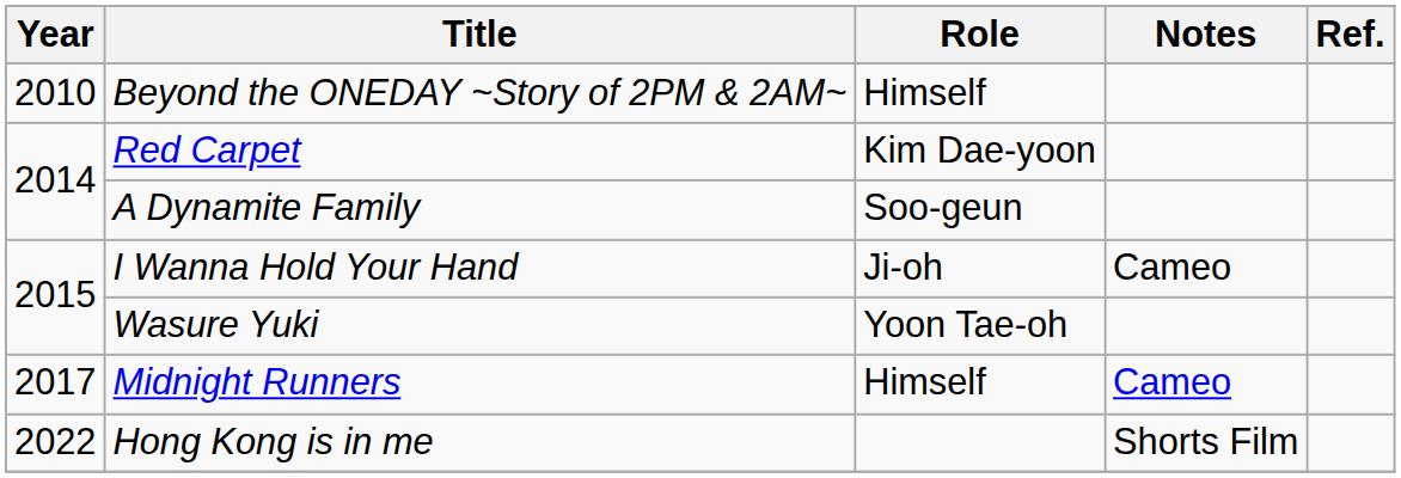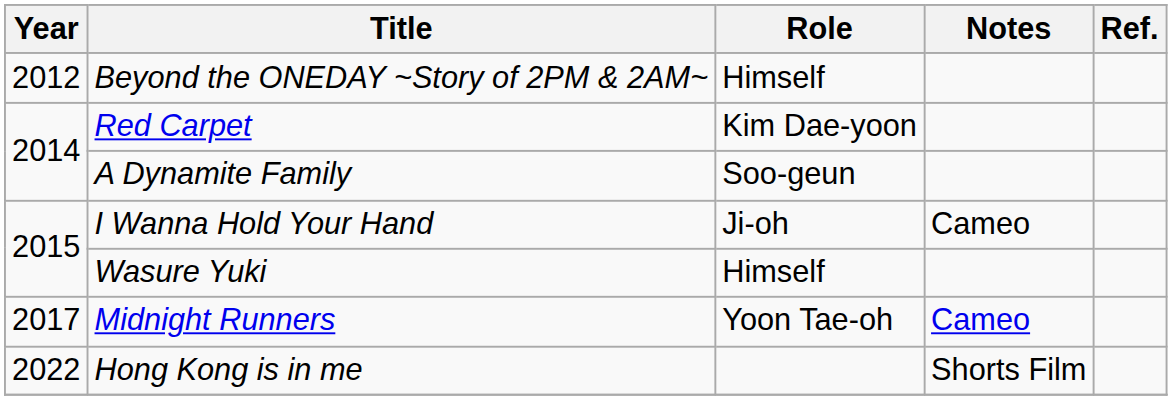Beyond the ONEDAY ~Story of 2PM & 2AM~ | Year: 2010 -> 2012
Wasure Yuki | Role: Yoon Tae-oh -> Himself
Midnight Runners | Role: Himself -> Yoon Tae-oh
